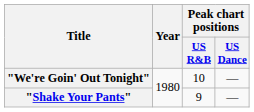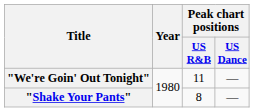"We're Goin' Out Tonight" | Peak chart positions / US R&B: 10 -> 11
"Shake Your Pants" | Peak chart positions / US R&B: 9 -> 8
